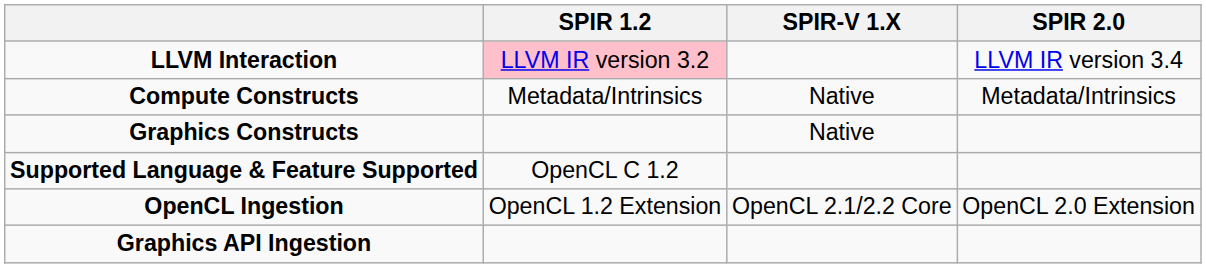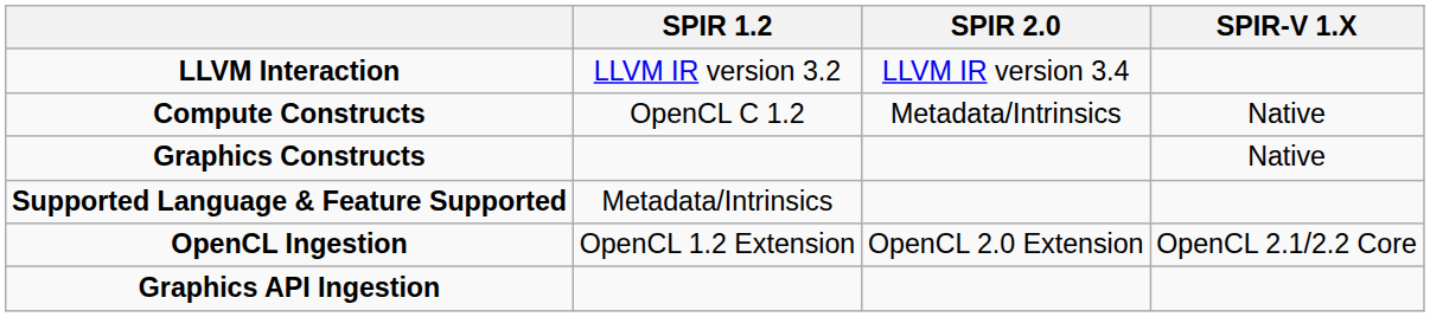columns swapped: SPIR 2.0 <-> SPIR-V 1.X
LLVM Interaction | SPIR 1.2: pink background -> no background
Compute Constructs | SPIR 1.2: Metadata/Intrinsics -> OpenCL C 1.2
Supported Language & Feature Supported | SPIR 1.2: OpenCL C 1.2 -> Metadata/Intrinsics
